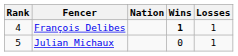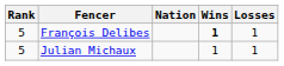François Delibes | Rank: 4 -> 5
Julian Michaux | Wins: 0 -> 1
